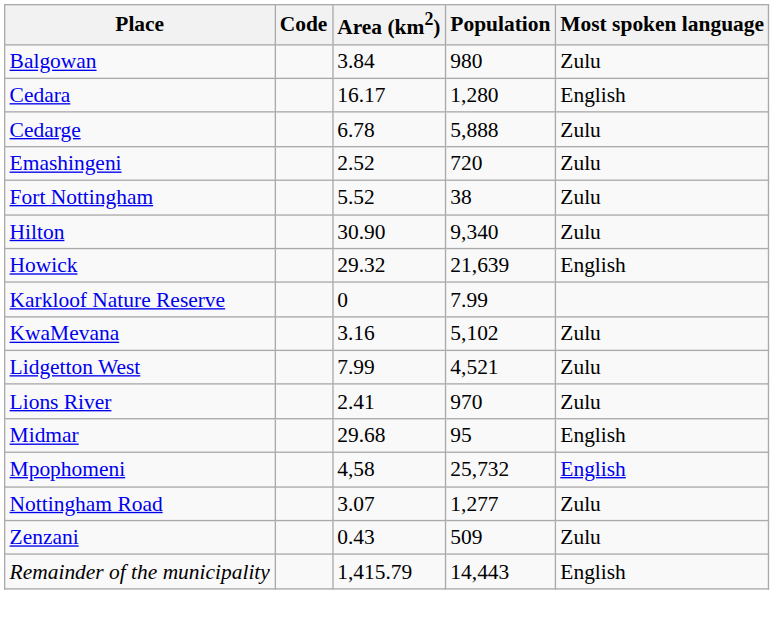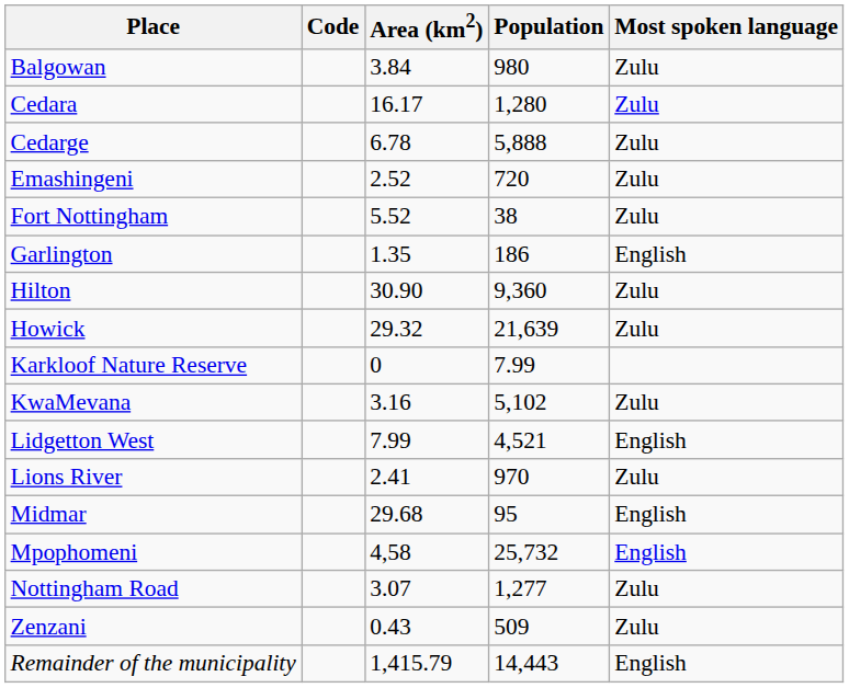Cedara | Most spoken language: English -> Zulu
+ row: Garlington | 1.35 | 186 | English
Hilton | Population: 9,340 -> 9,360
Howick | Most spoken language: English -> Zulu
Lidgetton West | Most spoken language: Zulu -> English
